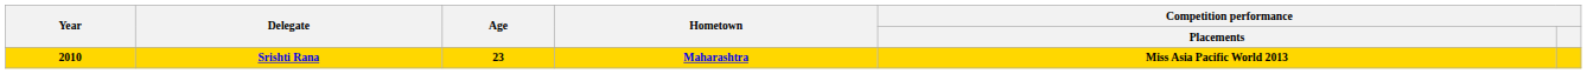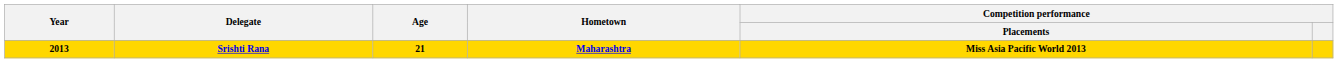Srishti Rana | Year: 2010 -> 2013
Srishti Rana | Age: 23 -> 21
